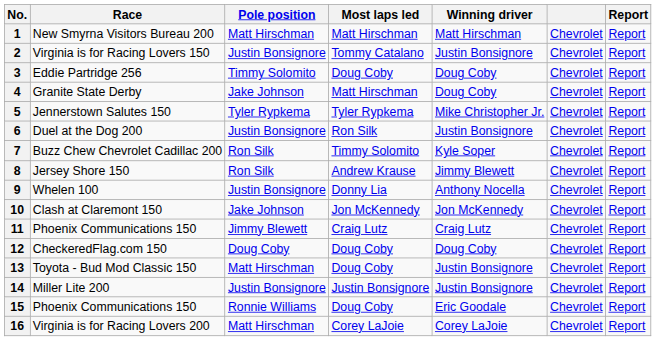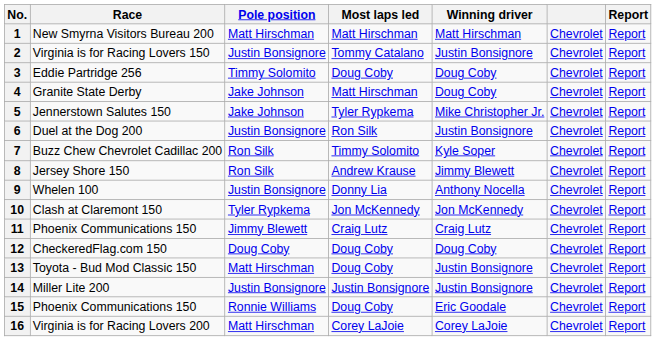5 | Pole position: Tyler Rypkema -> Jake Johnson
10 | Pole position: Jake Johnson -> Tyler Rypkema
